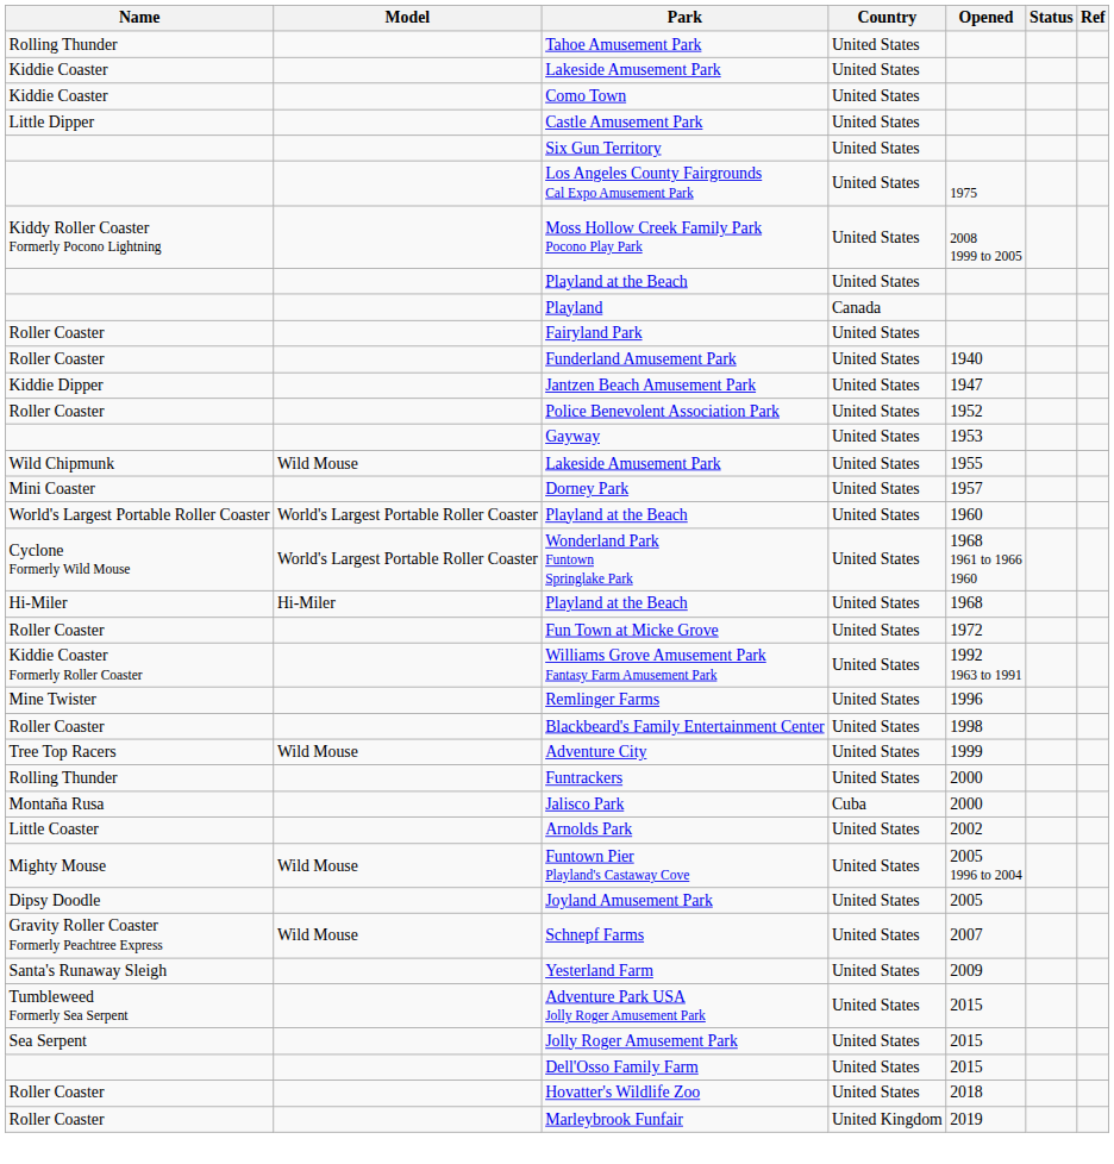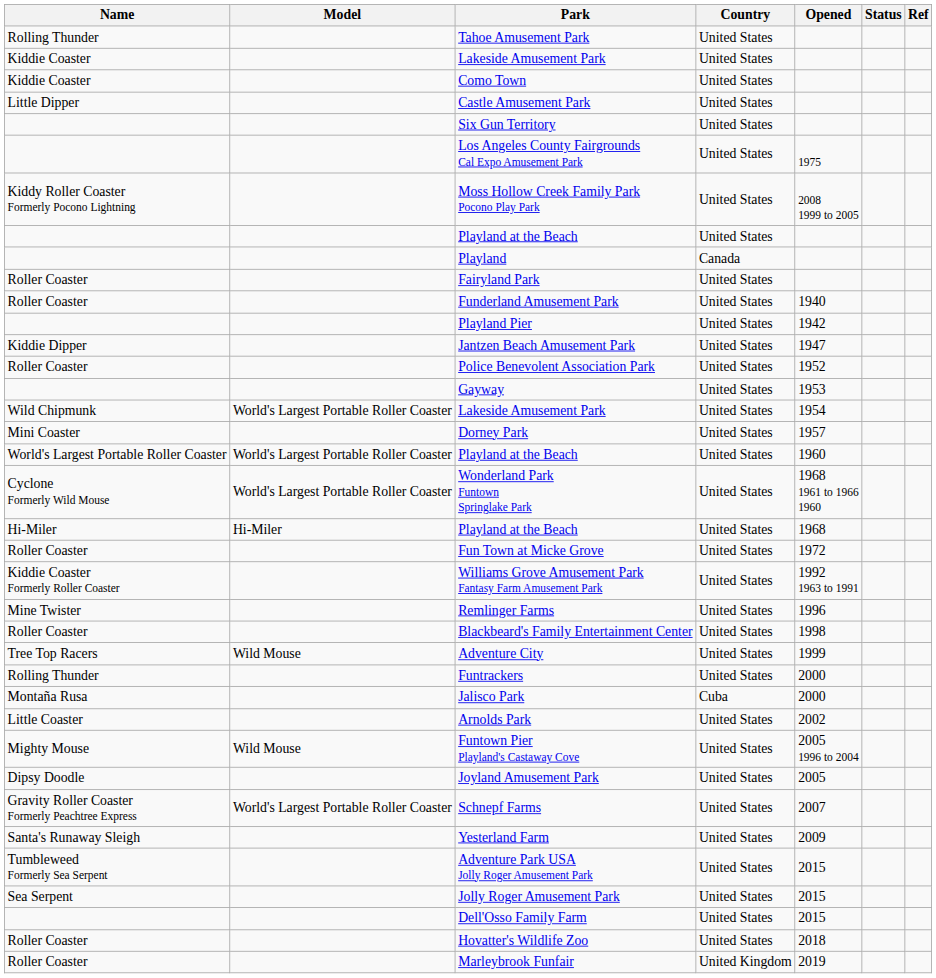+ row: Playland Pier | United States | 1942
Wild Chipmunk / Lakeside Amusement Park | Model: Wild Mouse -> World's Largest Portable Roller Coaster
Wild Chipmunk / Lakeside Amusement Park | Opened: 1955 -> 1954
Schnepf Farms | Model: Wild Mouse -> World's Largest Portable Roller Coaster
